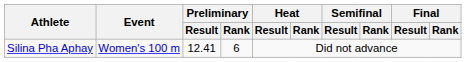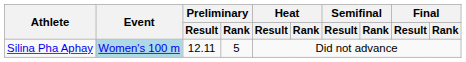Silina Pha Aphay | Event: no background -> lightblue background
Silina Pha Aphay | Preliminary / Result: 12.41 -> 12.11
Silina Pha Aphay | Preliminary / Rank: 6 -> 5
